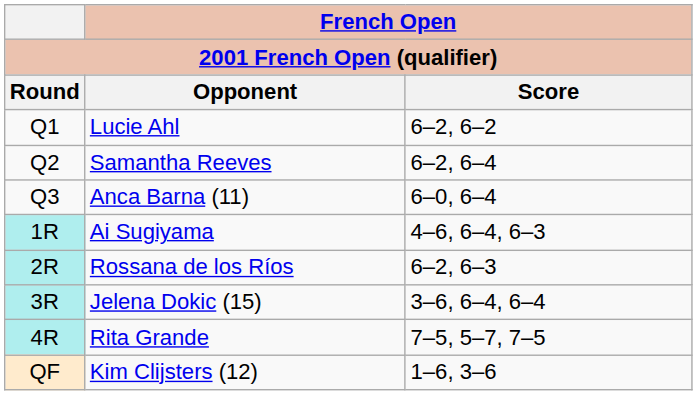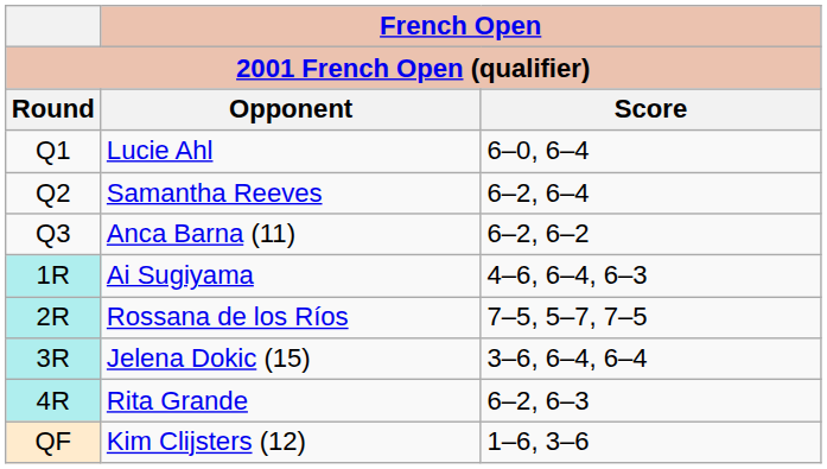Lucie Ahl | French Open / Score: 6–2, 6–2 -> 6–0, 6–4
Anca Barna (11) | French Open / Score: 6–0, 6–4 -> 6–2, 6–2
Rossana de los Ríos | French Open / Score: 6–2, 6–3 -> 7–5, 5–7, 7–5
Rita Grande | French Open / Score: 7–5, 5–7, 7–5 -> 6–2, 6–3
